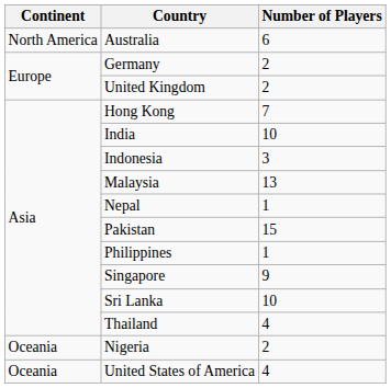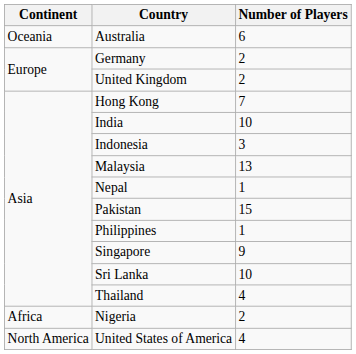Australia | Continent: North America -> Oceania
Nigeria | Continent: Oceania -> Africa
United States of America | Continent: Oceania -> North America
